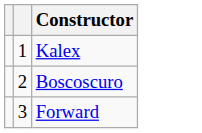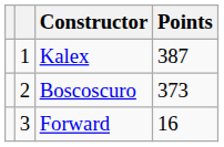+ column: Points | 387 | 373 | 16
